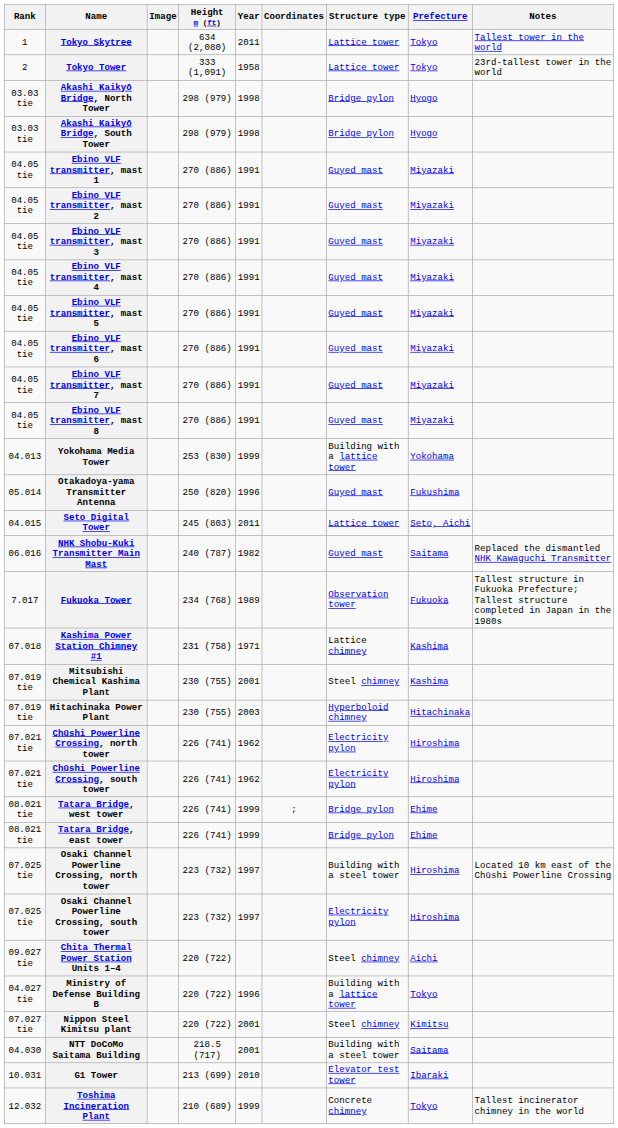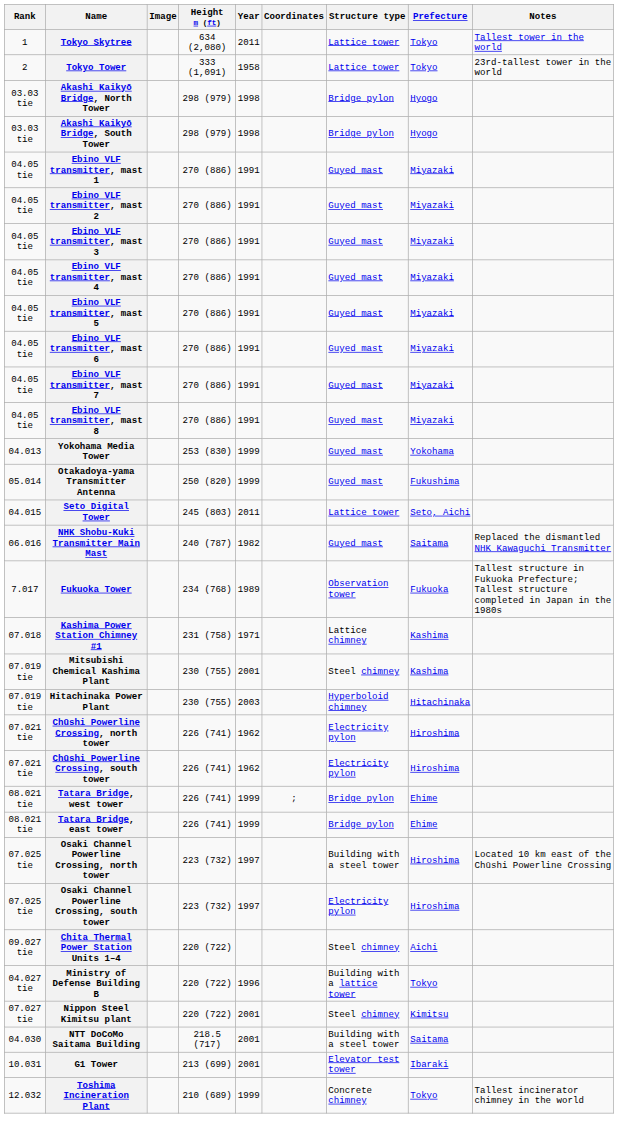Yokohama Media Tower | Structure type: Building with a lattice tower -> Guyed mast
Otakadoya-yama Transmitter Antenna | Year: 1996 -> 1999
G1 Tower | Year: 2010 -> 2001
